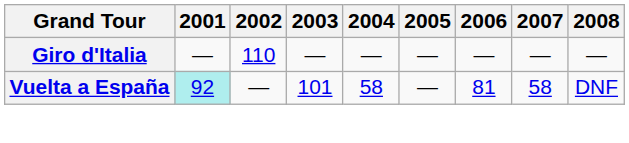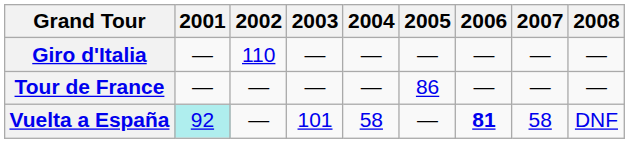+ row: Tour de France | — | — | — | — | 86 | — | — | —
Vuelta a España | 2006: normal -> bold
